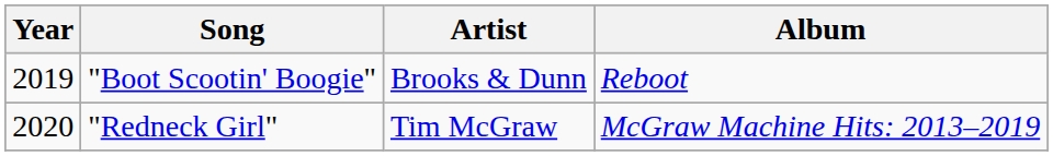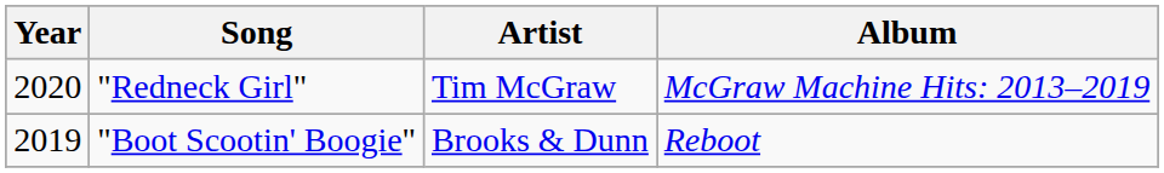rows swapped: "Boot Scootin' Boogie" <-> "Redneck Girl"
